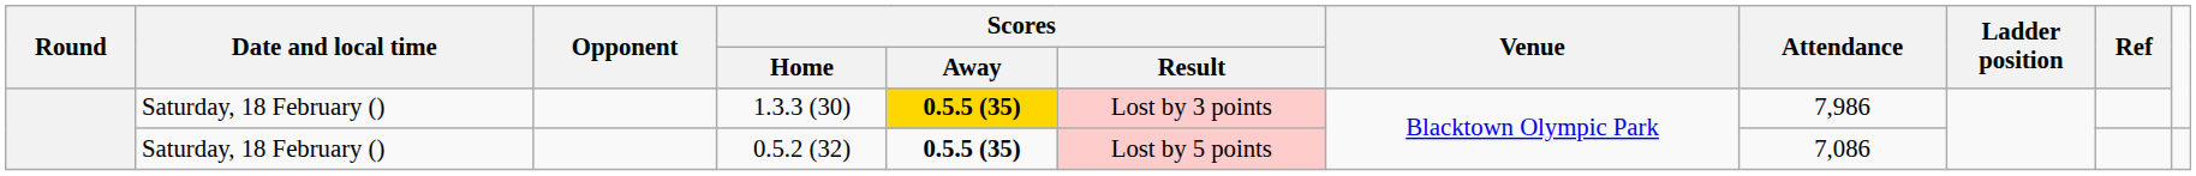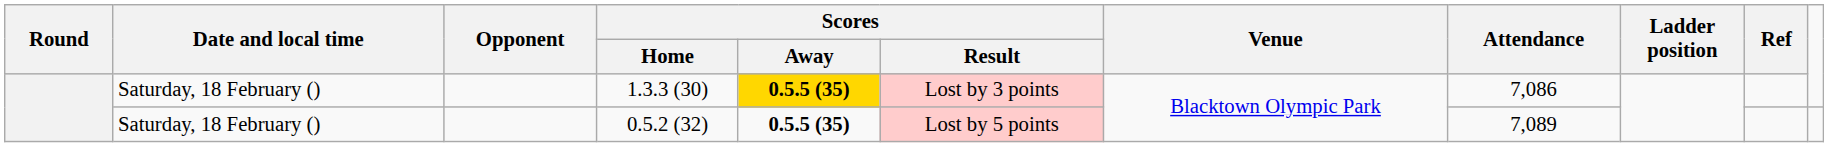1.3.3 (30) | Attendance: 7,986 -> 7,086
0.5.2 (32) | Attendance: 7,086 -> 7,089
